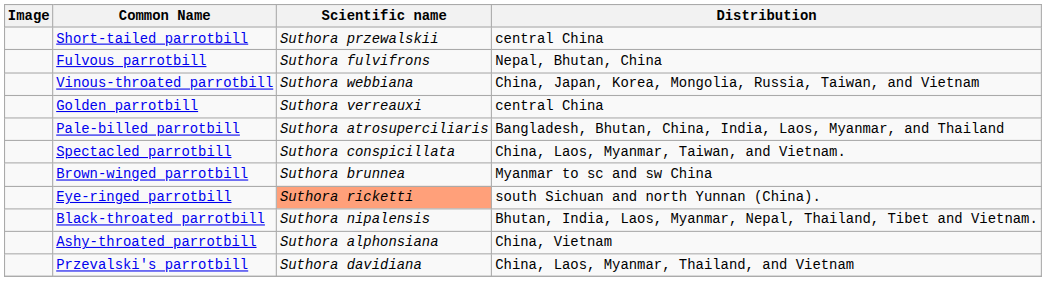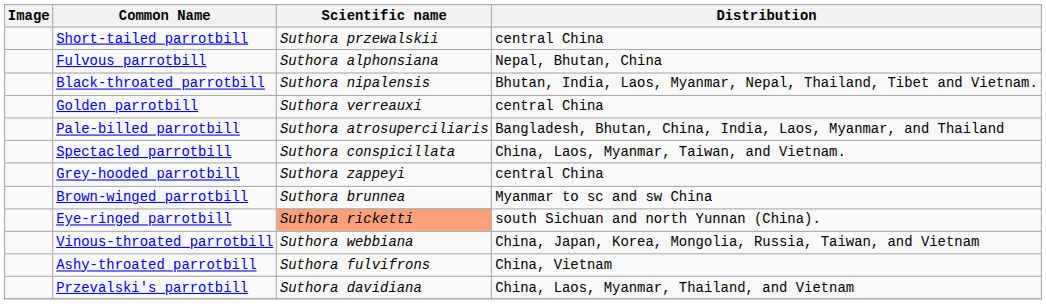Fulvous parrotbill | Scientific name: Suthora fulvifrons -> Suthora alphonsiana
rows swapped: Black-throated parrotbill <-> Vinous-throated parrotbill
+ row: Grey-hooded parrotbill | Suthora zappeyi | central China
Ashy-throated parrotbill | Scientific name: Suthora alphonsiana -> Suthora fulvifrons
